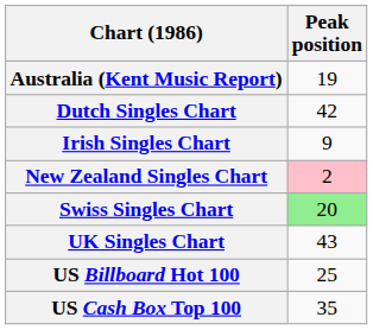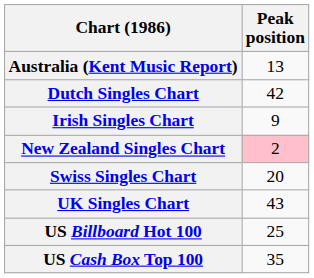Australia (Kent Music Report) | Peak position: 19 -> 13
Swiss Singles Chart | Peak position: lightgreen background -> no background
